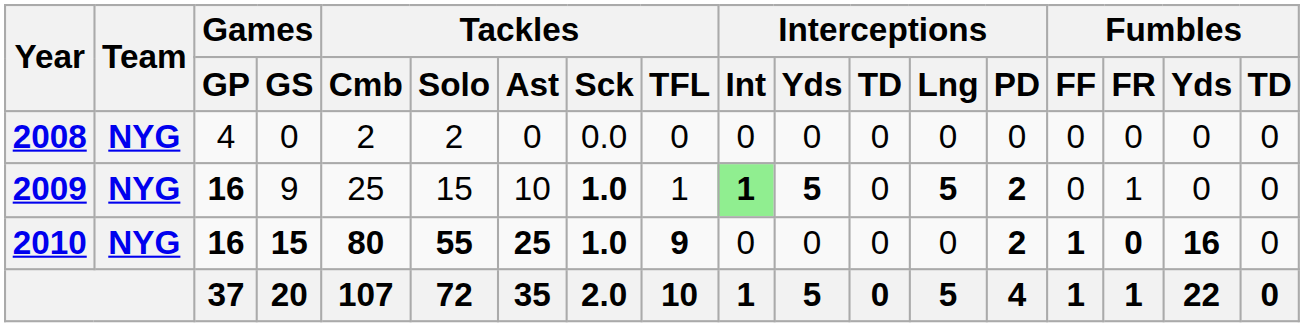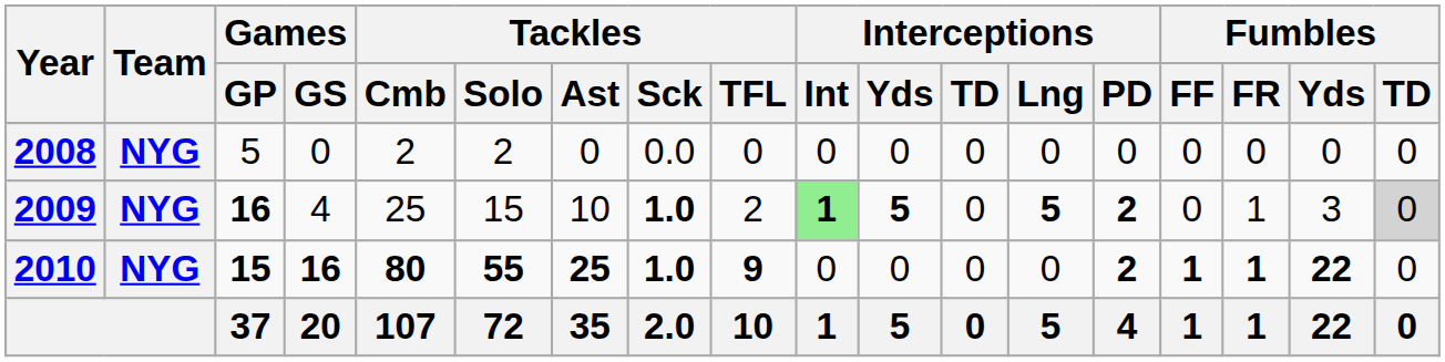2008 | Games / GP: 4 -> 5
2009 | Games / GS: 9 -> 4
2009 | Tackles / TFL: 1 -> 2
2009 | Fumbles / Yds: 0 -> 3
2009 | Fumbles / TD: no background -> lightgrey background
2010 | Games / GP: 16 -> 15
2010 | Games / GS: 15 -> 16
2010 | Fumbles / FR: 0 -> 1
2010 | Fumbles / Yds: 16 -> 22
